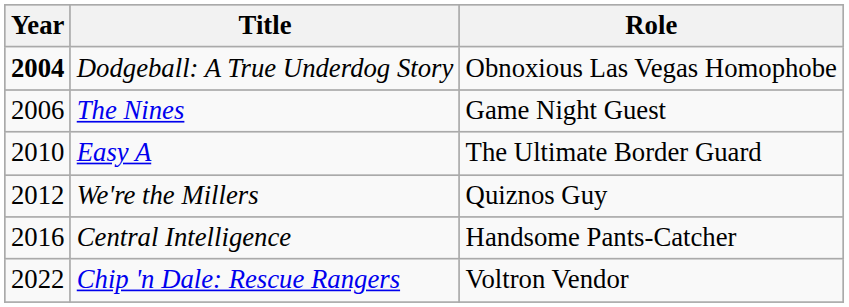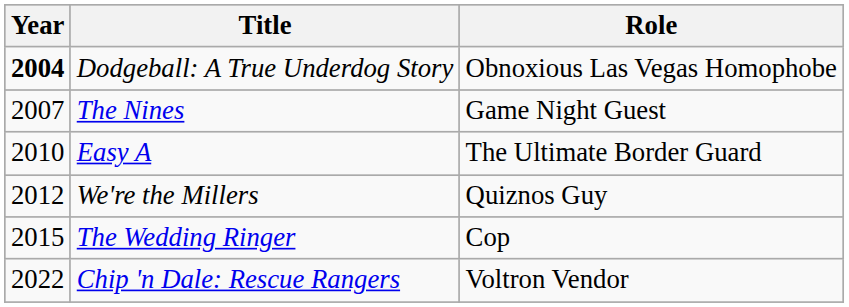The Nines | Year: 2006 -> 2007
+ row: 2015 | The Wedding Ringer | Cop
- row: 2016 | Central Intelligence | Handsome Pants-Catcher
